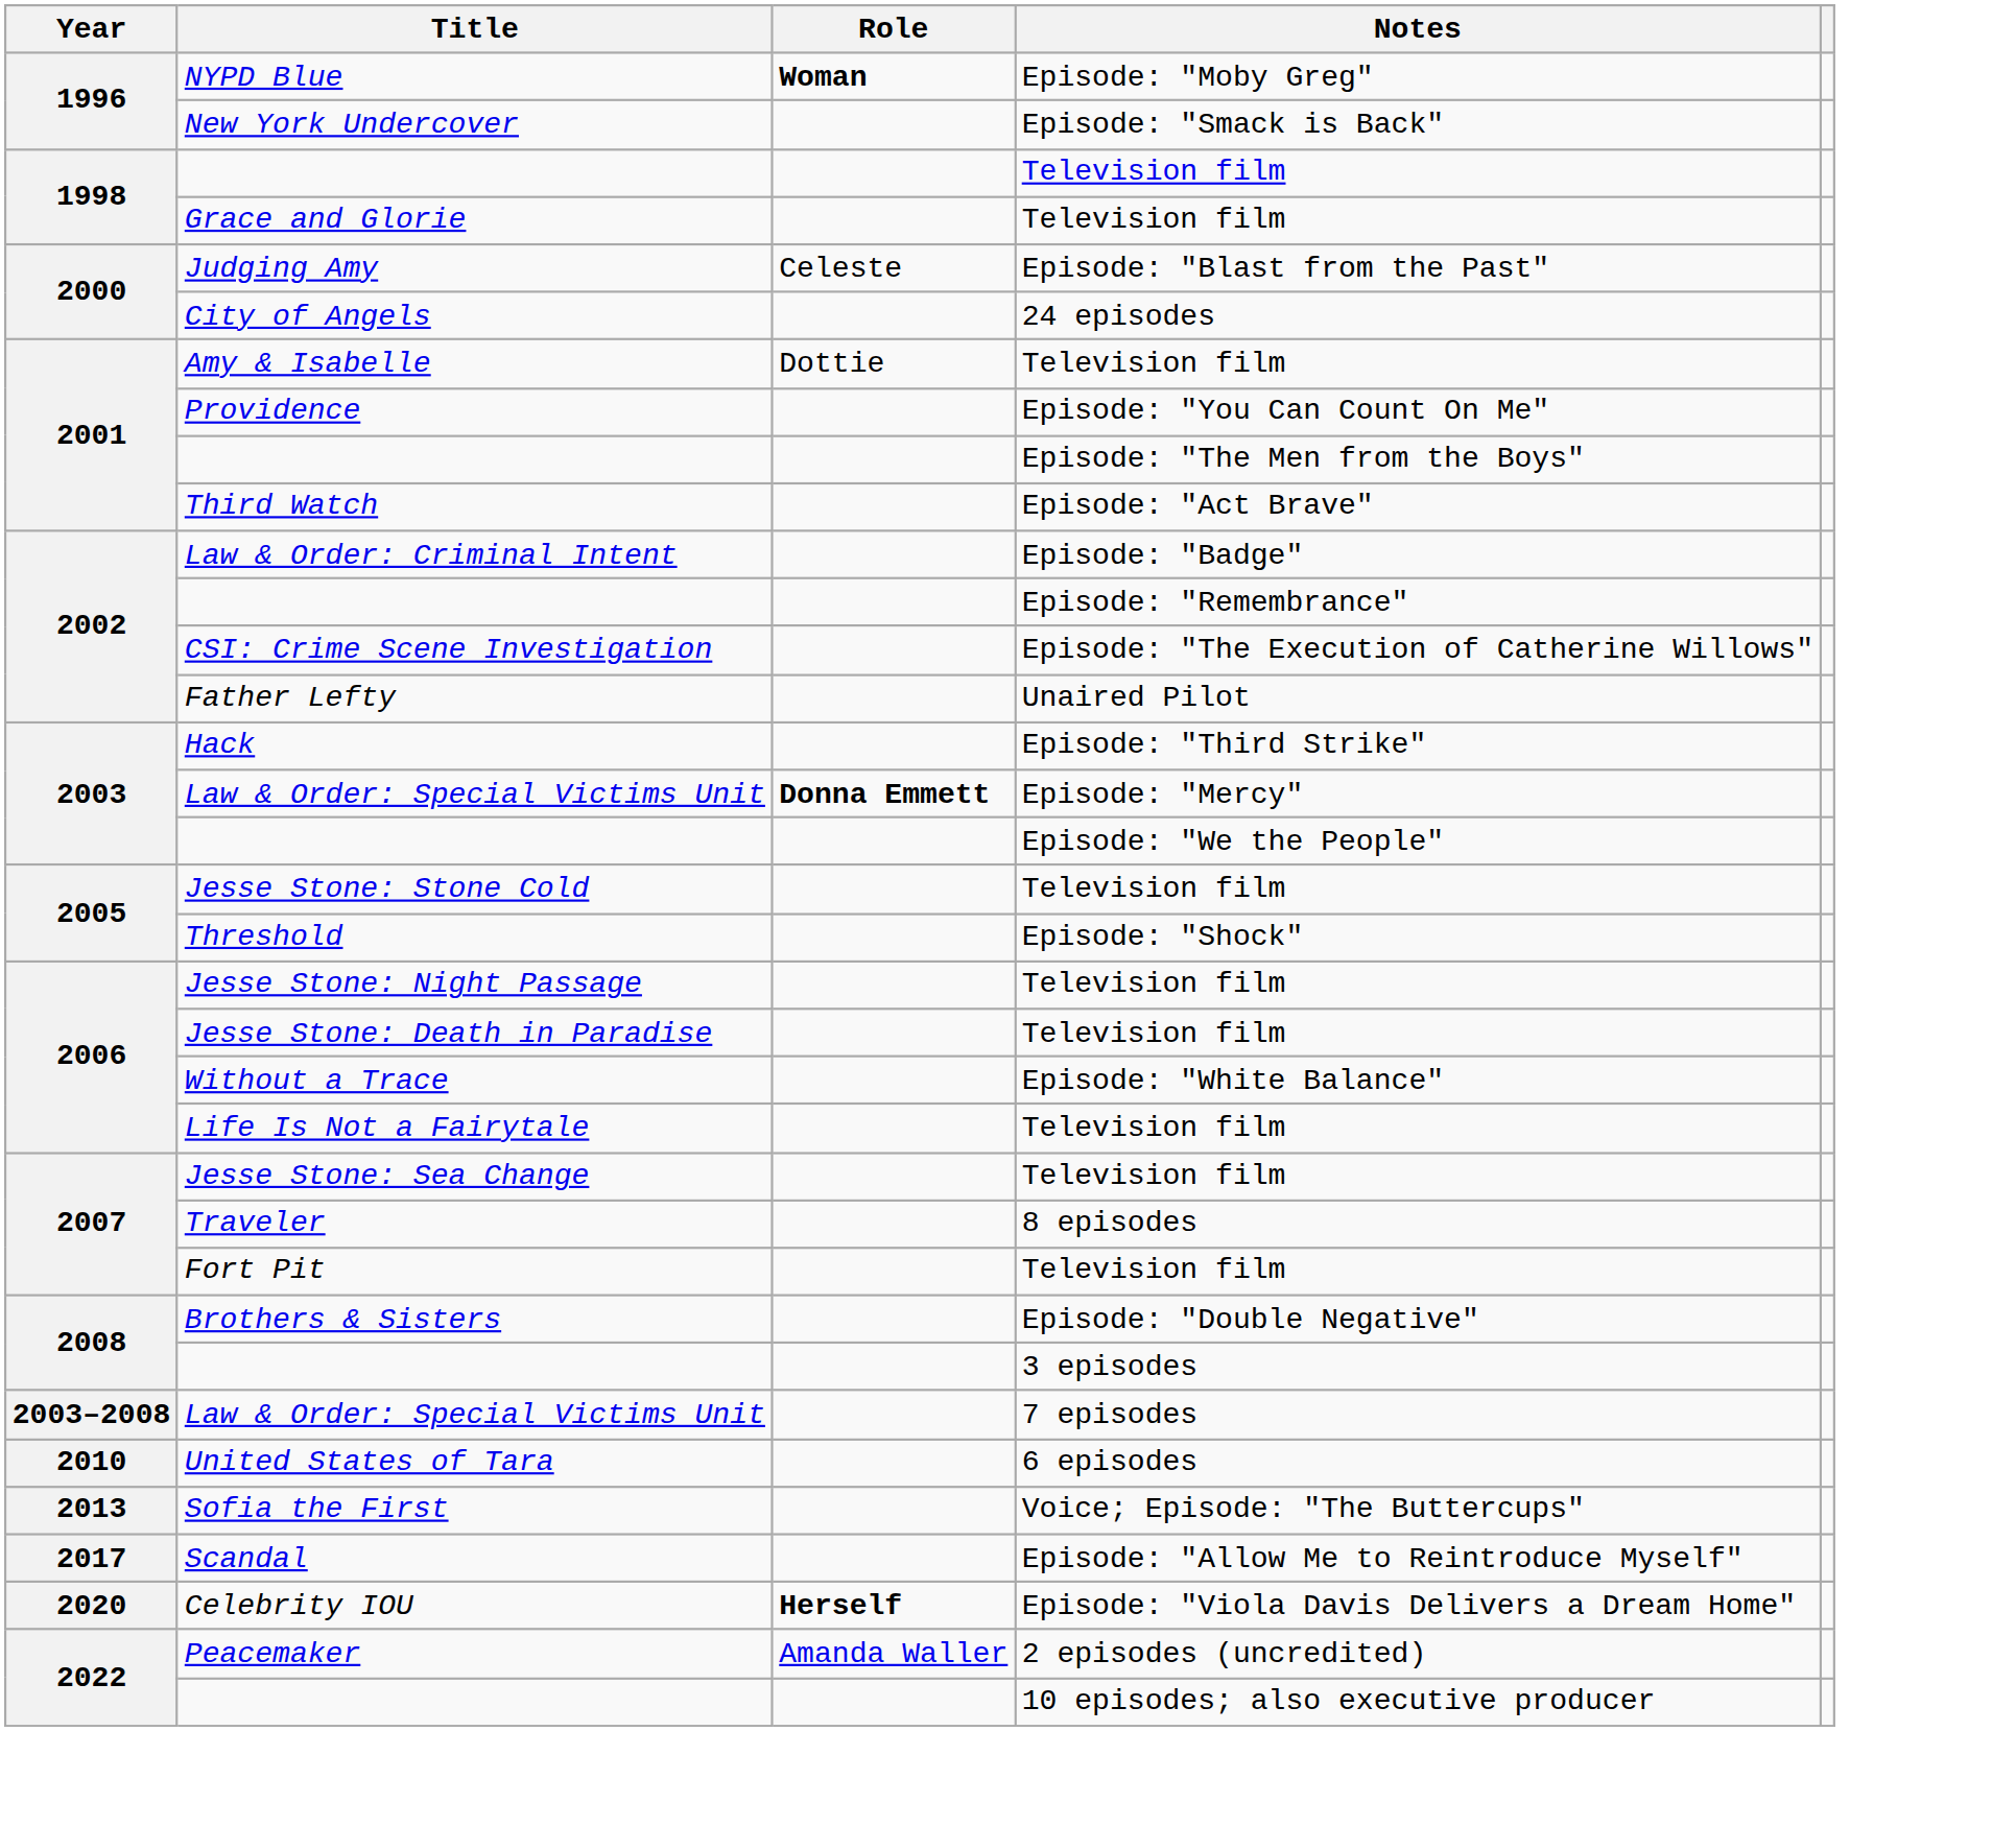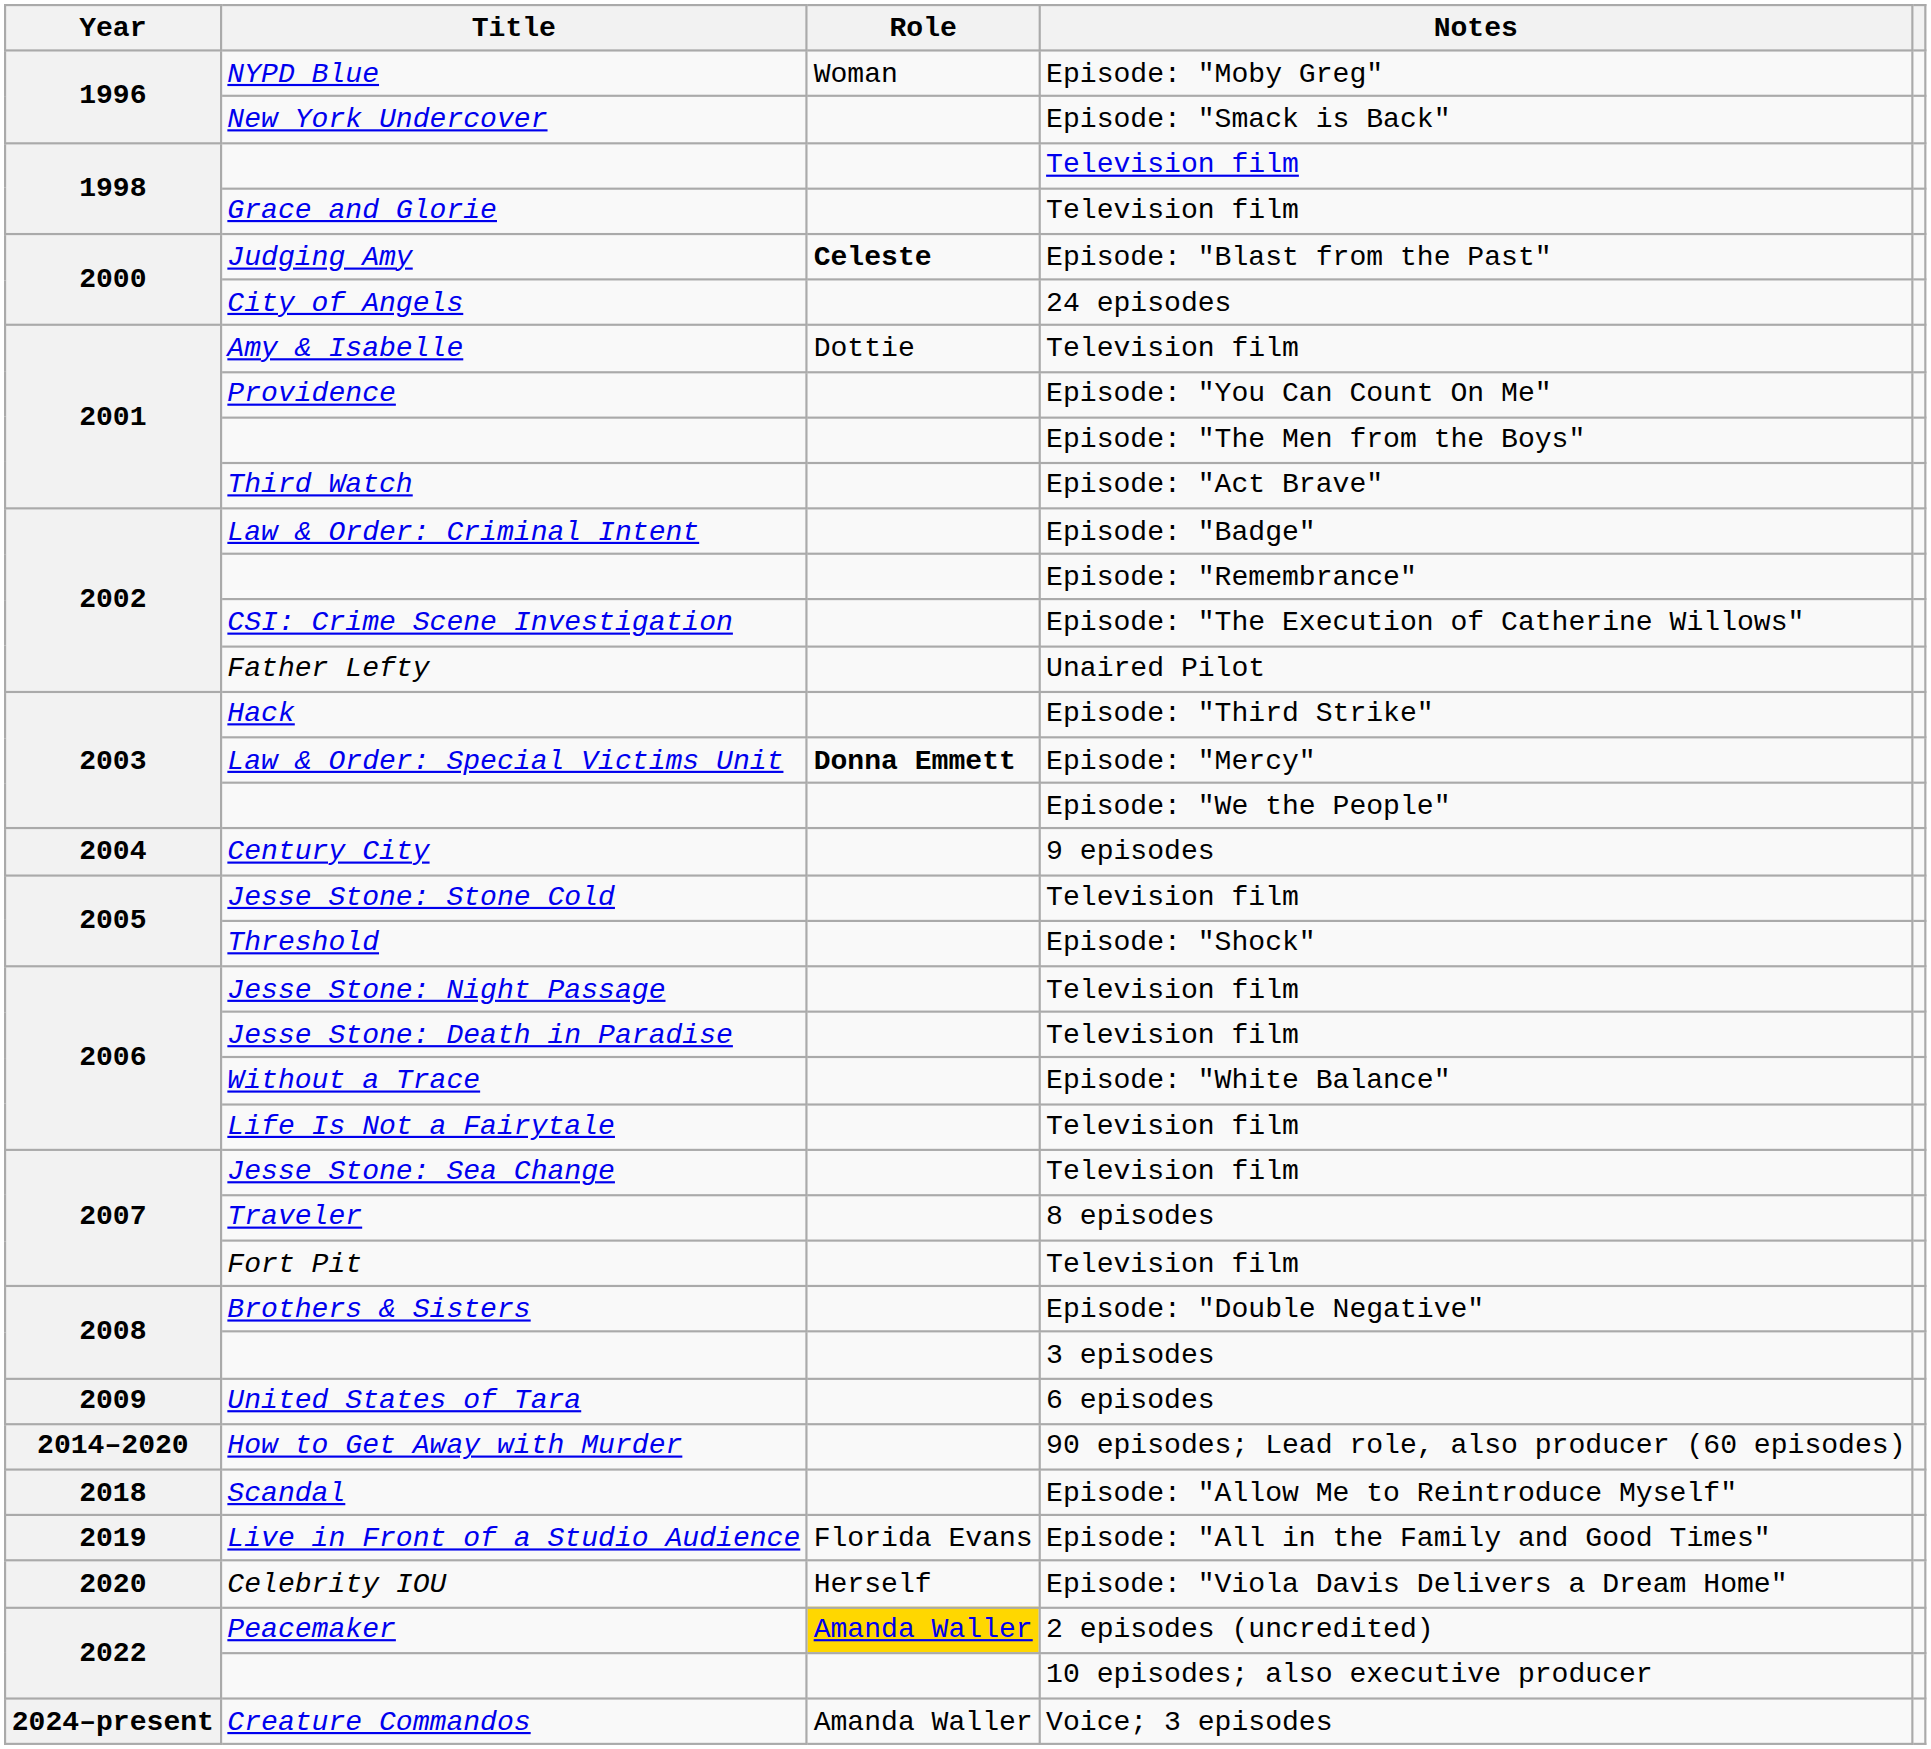NYPD Blue | Role: bold -> normal
Judging Amy | Role: normal -> bold
+ row: 2004 | Century City | 9 episodes
- row: 2003–2008 | Law & Order: Special Victims Unit | 7 episodes
United States of Tara | Year: 2010 -> 2009
- row: 2013 | Sofia the First | Voice; Episode: "The Buttercups"
+ row: 2014–2020 | How to Get Away with Murder | 90 episodes; Lead role, also producer (60 episodes)
Scandal | Year: 2017 -> 2018
+ row: 2019 | Live in Front of a Studio Audience | Florida Evans | Episode: "All in the Family and Good Times"
Celebrity IOU | Role: bold -> normal
Peacemaker | Role: no background -> gold background
+ row: 2024–present | Creature Commandos | Amanda Waller | Voice; 3 episodes
